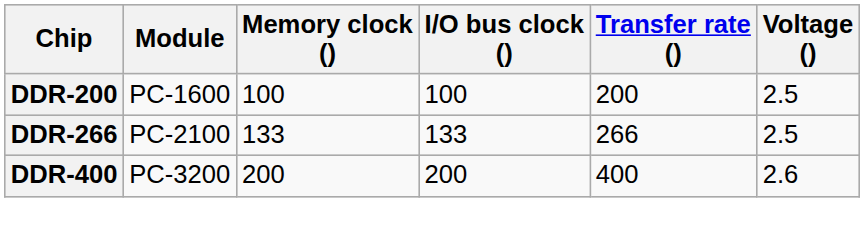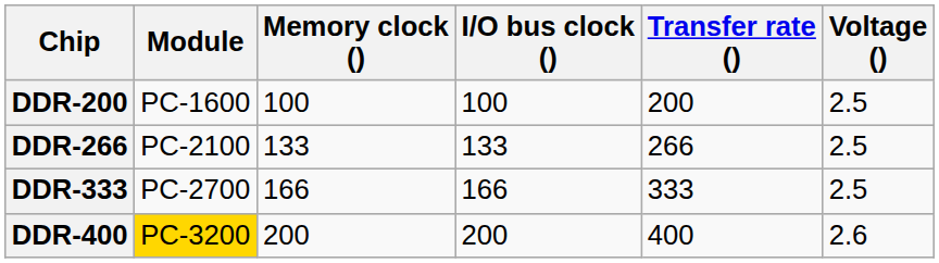+ row: DDR-333 | PC-2700 | 166 | 166 | 333 | 2.5
DDR-400 | Module: no background -> gold background
